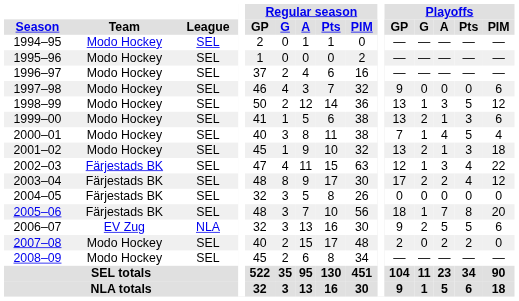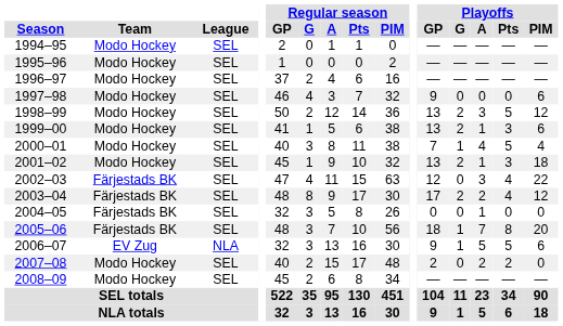1998–99 | Playoffs / G: 1 -> 2
2002–03 | Playoffs / G: 1 -> 0
2004–05 | Playoffs / A: 0 -> 1
2006–07 | Playoffs / G: 2 -> 1
